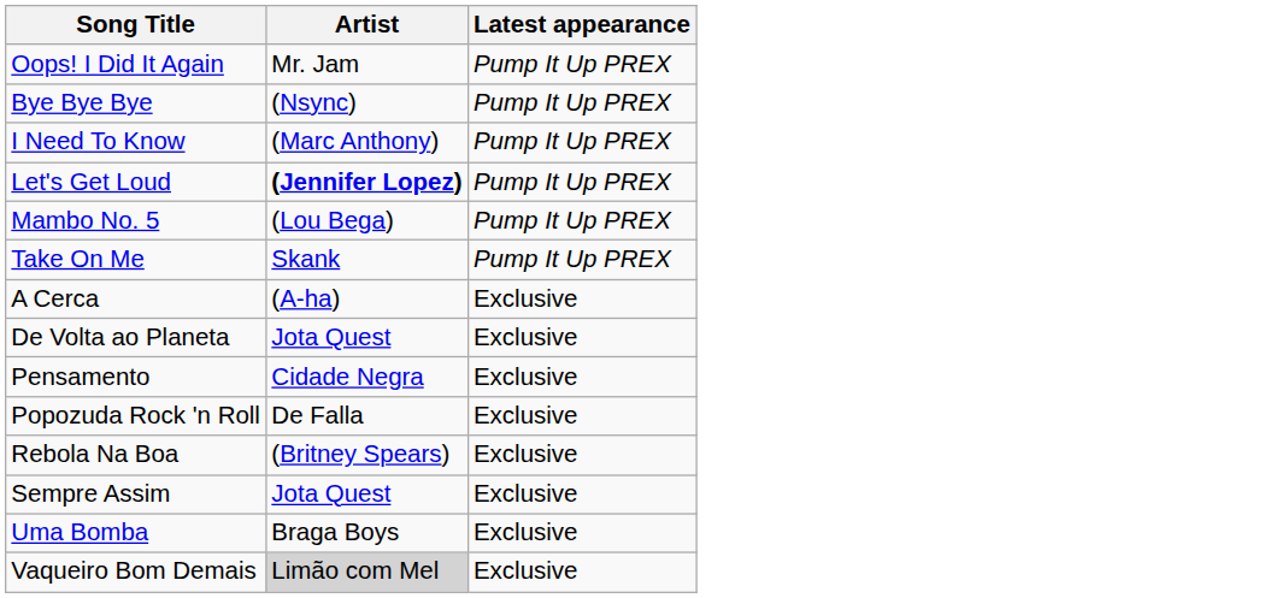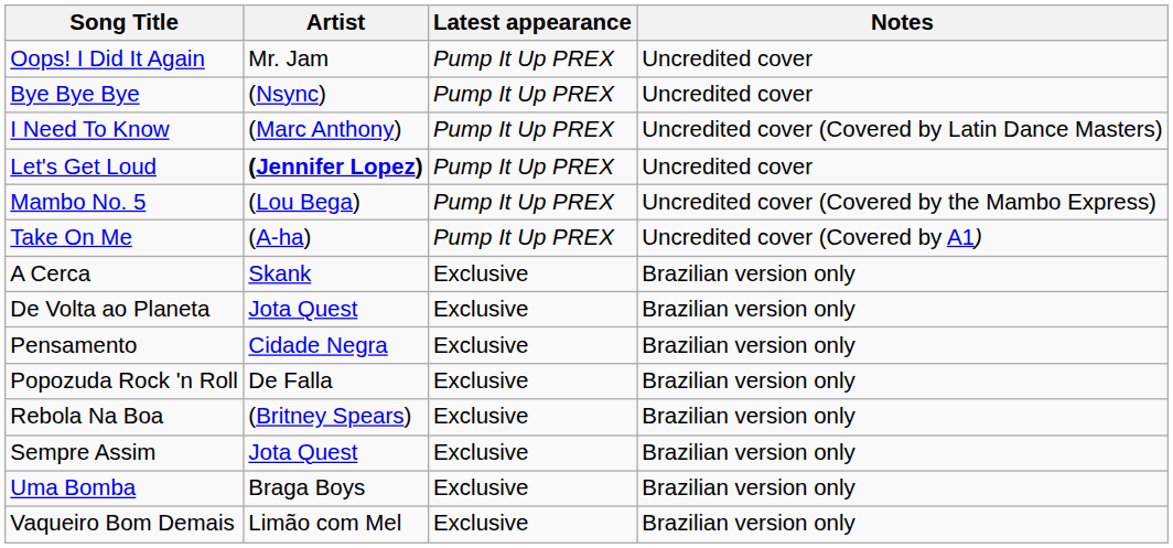+ column: Notes | Uncredited cover | Uncredited cover | Uncredited cover (Covered by Latin Dance Masters) | Uncredited cover | Uncredited cover (Covered by the Mambo Express) | Uncredited cover (Covered by A1) | Brazilian version only | Brazilian version only | Brazilian version only | Brazilian version only | Brazilian version only | Brazilian version only | Brazilian version only | Brazilian version only
Take On Me | Artist: Skank -> (A-ha)
A Cerca | Artist: (A-ha) -> Skank
Vaqueiro Bom Demais | Artist: lightgrey background -> no background
